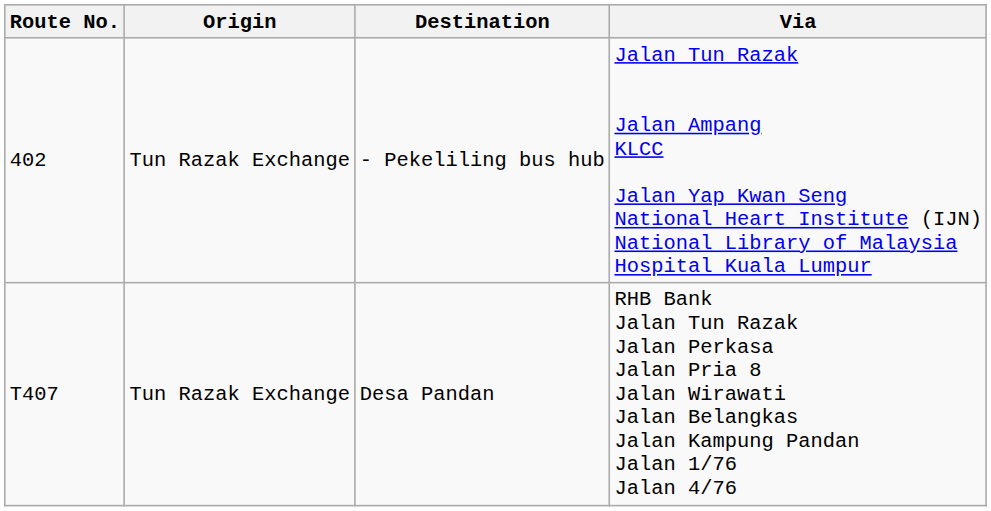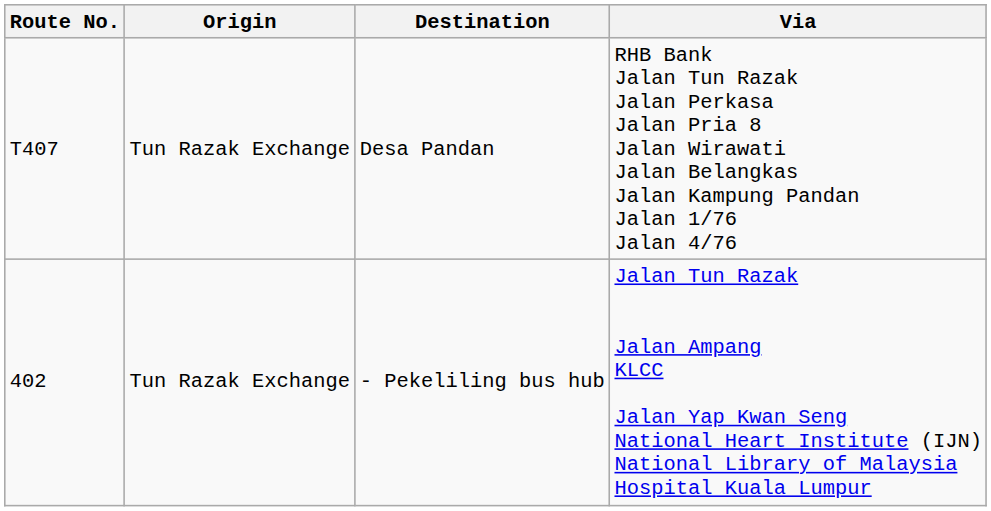rows swapped: Desa Pandan <-> - Pekeliling bus hub
